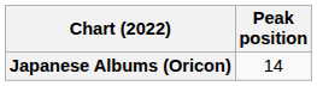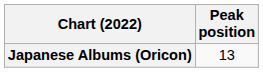Japanese Albums (Oricon) | Peak position: 14 -> 13
